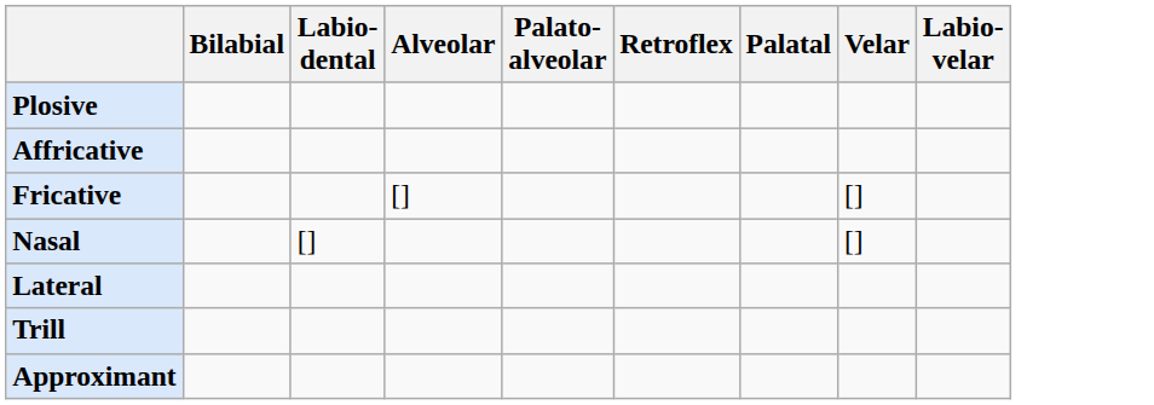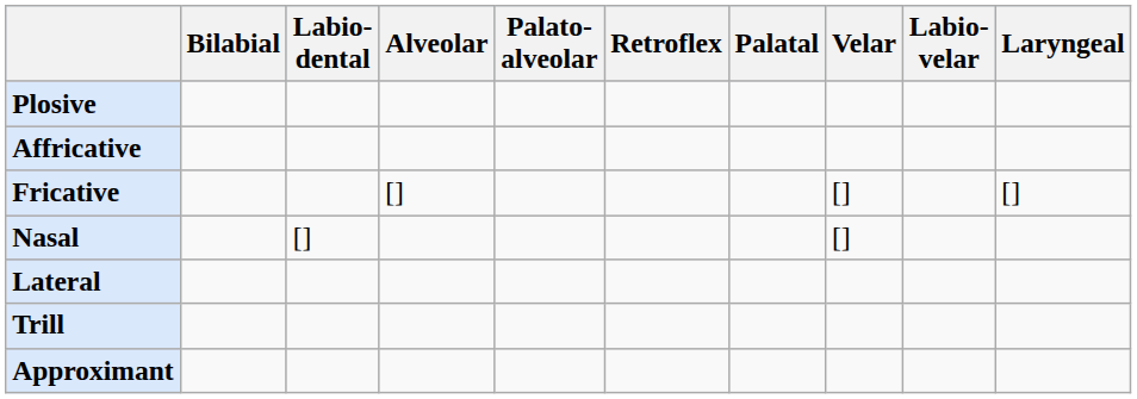+ column: Laryngeal | []
